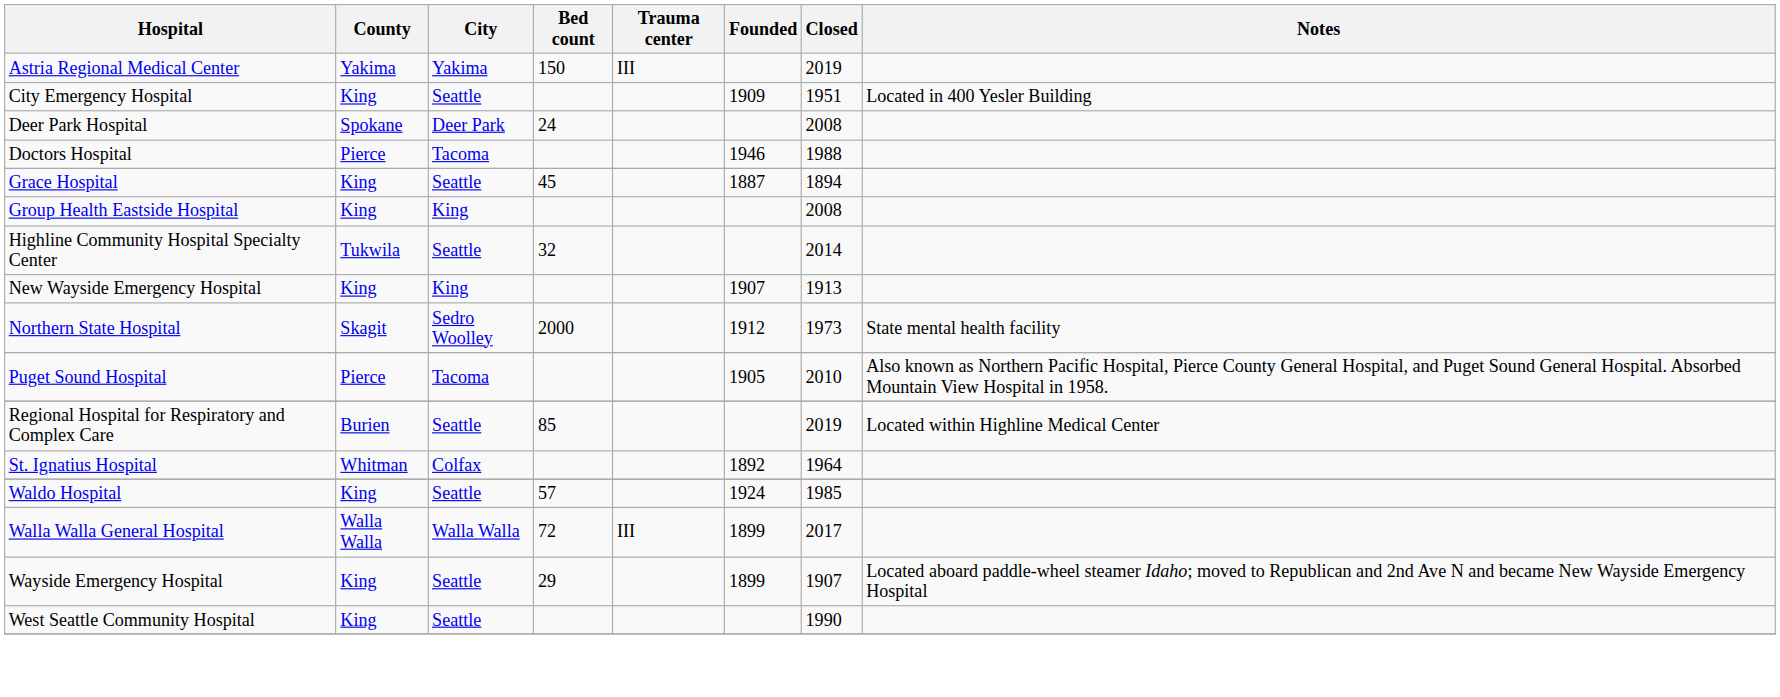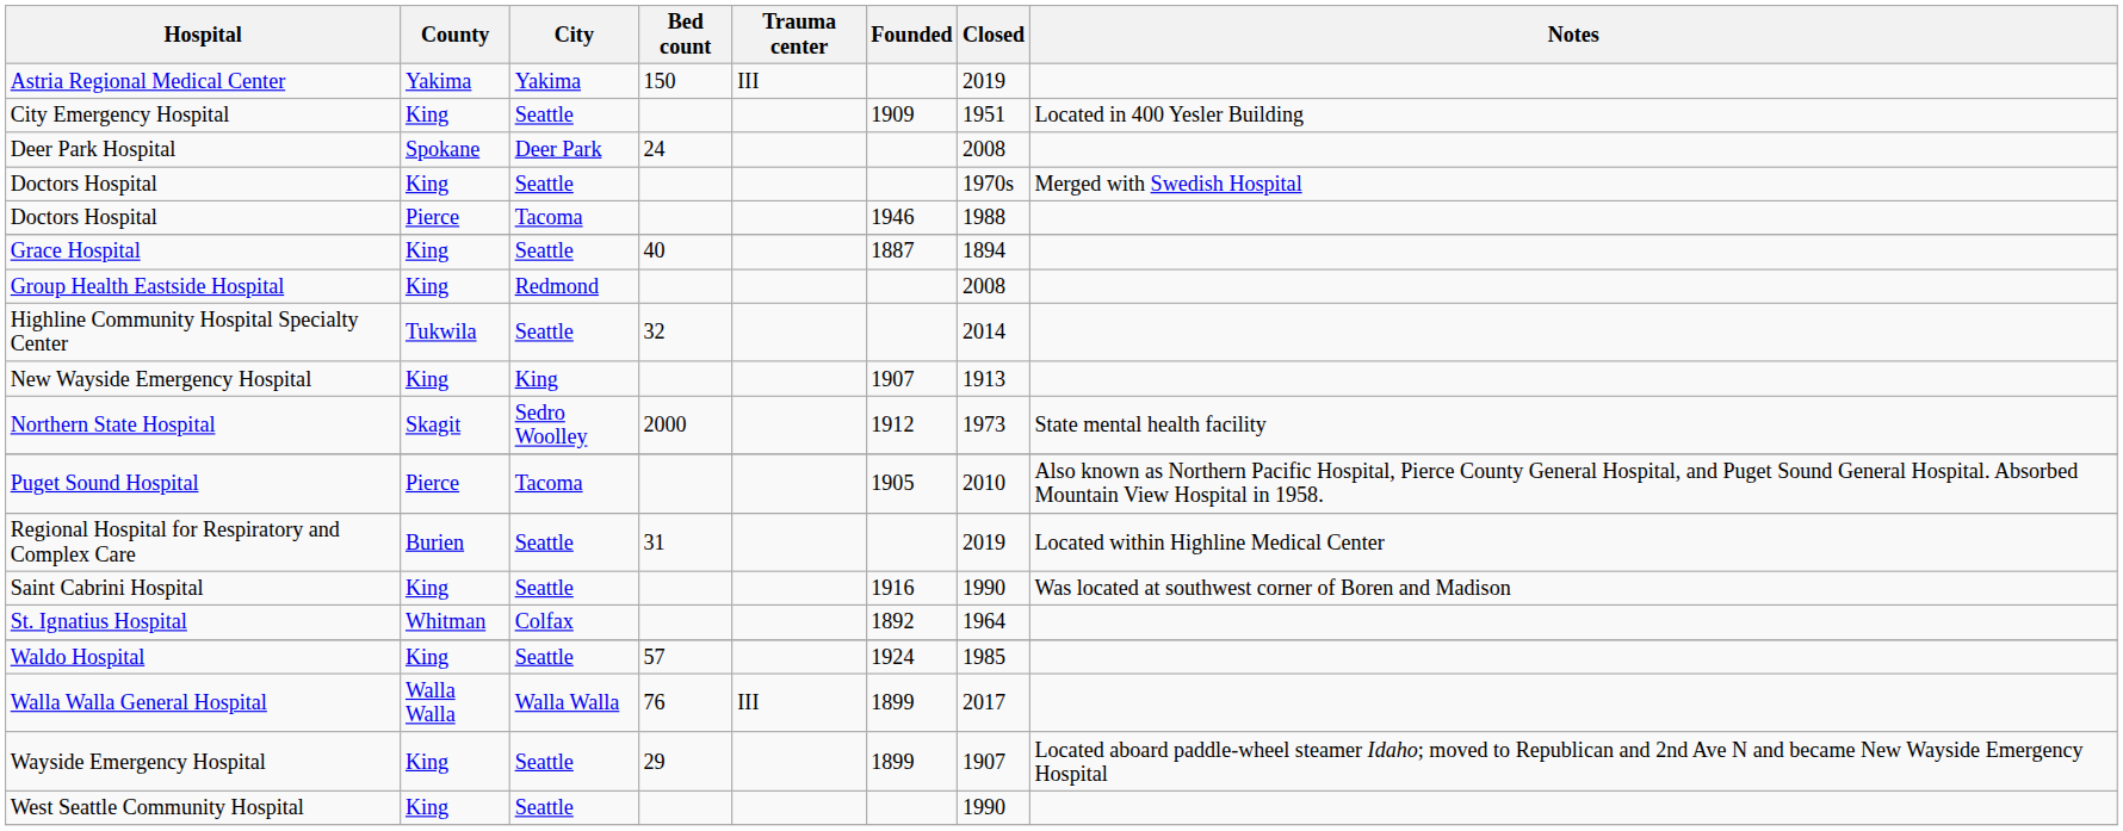+ row: Doctors Hospital | King | Seattle | 1970s | Merged with Swedish Hospital
Grace Hospital | Bed count: 45 -> 40
Group Health Eastside Hospital | City: King -> Redmond
Regional Hospital for Respiratory and Complex Care | Bed count: 85 -> 31
+ row: Saint Cabrini Hospital | King | Seattle | 1916 | 1990 | Was located at southwest corner of Boren and Madison
Walla Walla General Hospital | Bed count: 72 -> 76
